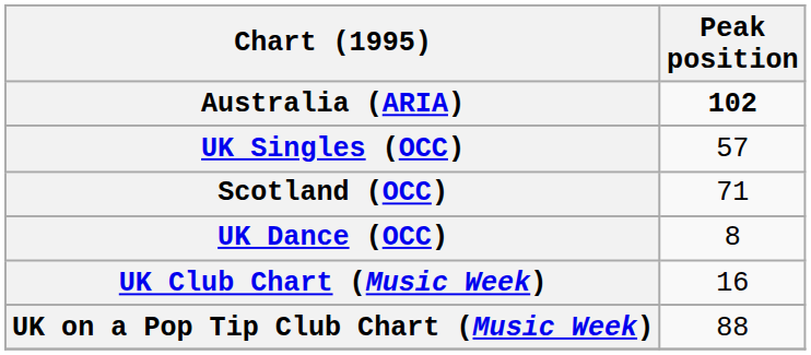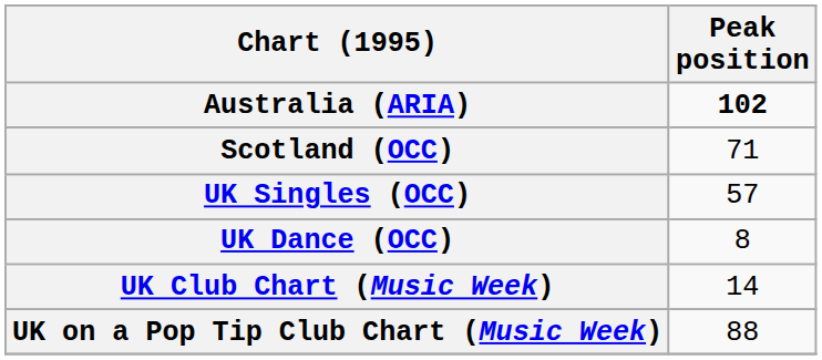rows swapped: Scotland (OCC) <-> UK Singles (OCC)
UK Club Chart (Music Week) | Peak position: 16 -> 14
